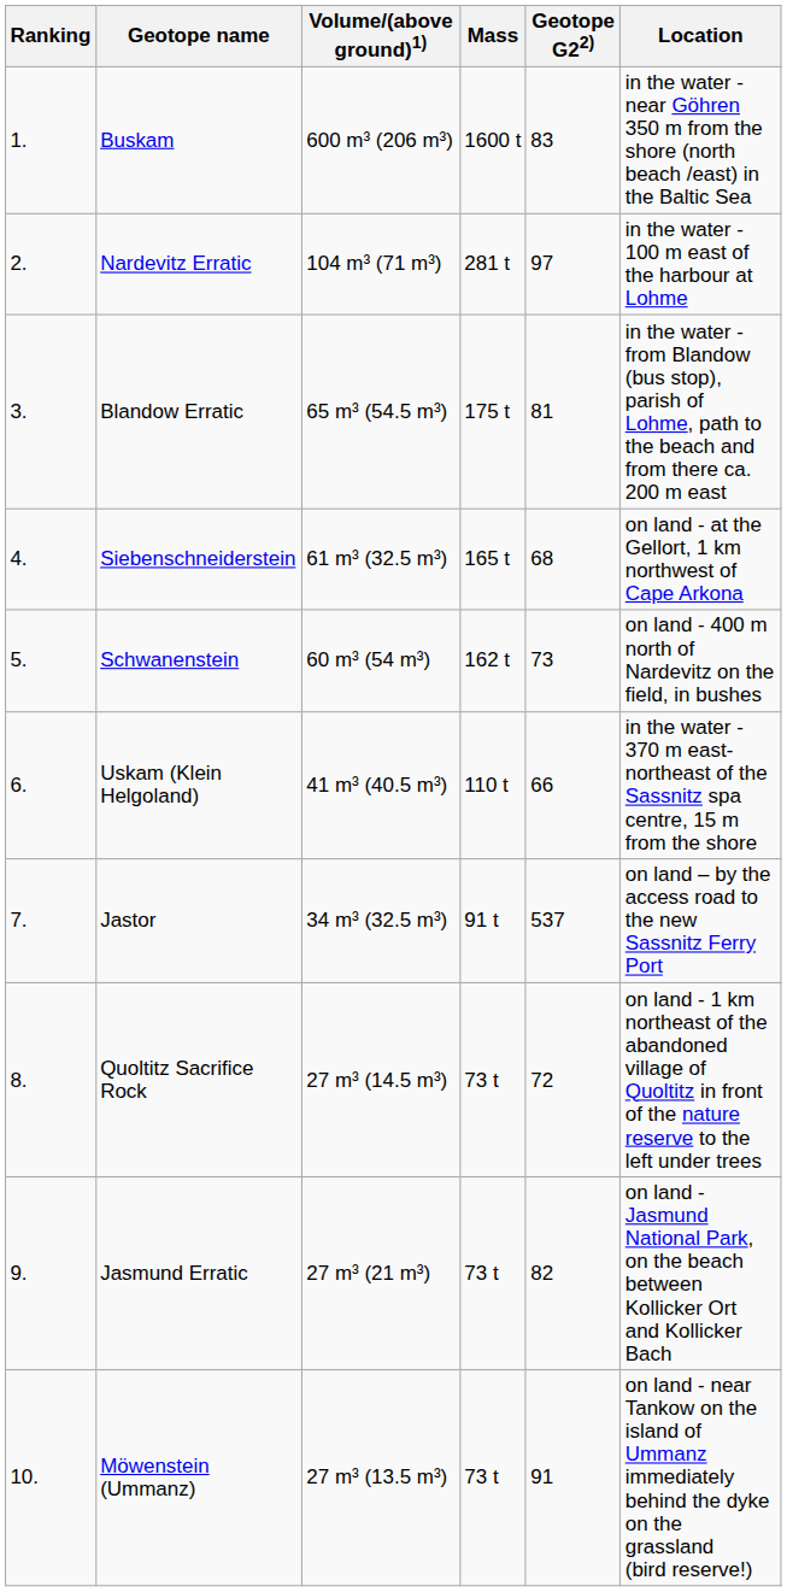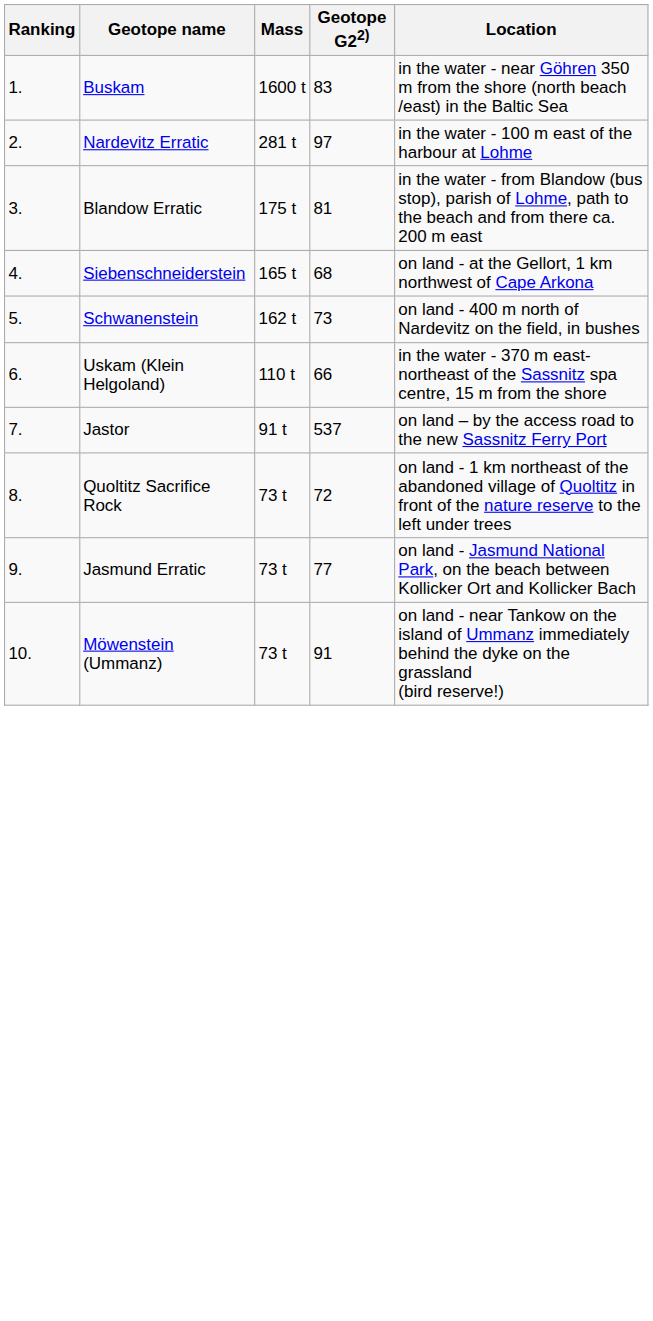- column: Volume/(above ground)1) | 600 m³ (206 m³) | 104 m³ (71 m³) | 65 m³ (54.5 m³) | 61 m³ (32.5 m³) | 60 m³ (54 m³) | 41 m³ (40.5 m³) | 34 m³ (32.5 m³) | 27 m³ (14.5 m³) | 27 m³ (21 m³) | 27 m³ (13.5 m³)
Jasmund Erratic | Geotope G22): 82 -> 77
